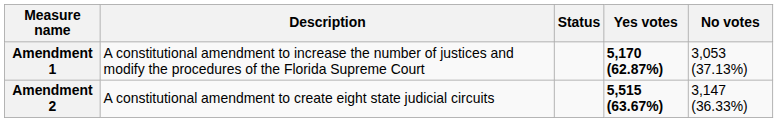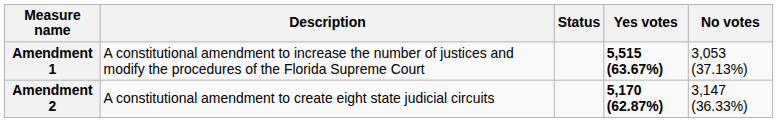Amendment 1 | Yes votes: 5,170 (62.87%) -> 5,515 (63.67%)
Amendment 2 | Yes votes: 5,515 (63.67%) -> 5,170 (62.87%)
